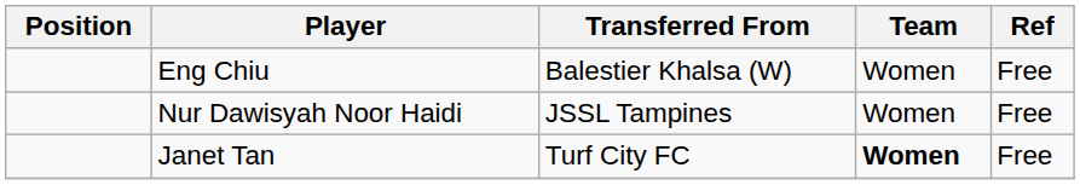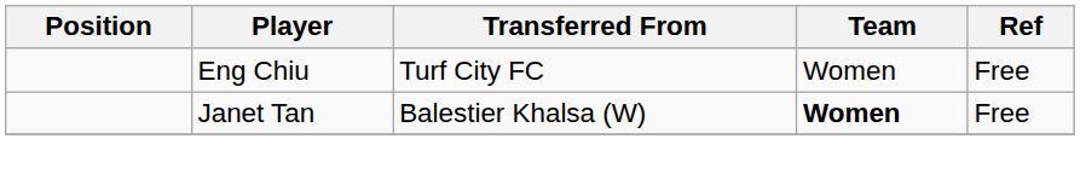Eng Chiu | Transferred From: Balestier Khalsa (W) -> Turf City FC
- row: Nur Dawisyah Noor Haidi | JSSL Tampines | Women | Free
Janet Tan | Transferred From: Turf City FC -> Balestier Khalsa (W)
